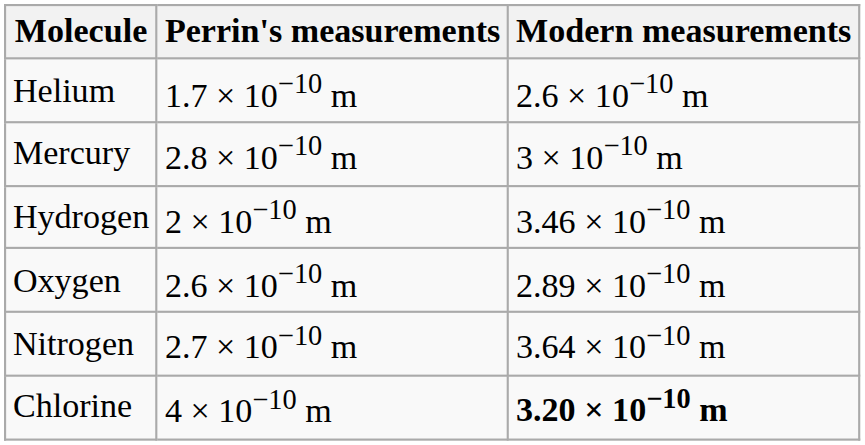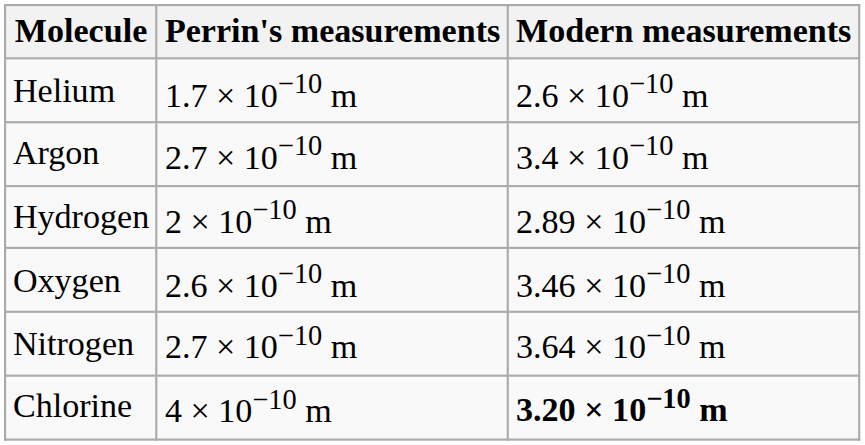+ row: Argon | 2.7 × 10−10 m | 3.4 × 10−10 m
- row: Mercury | 2.8 × 10−10 m | 3 × 10−10 m
Hydrogen | Modern measurements: 3.46 × 10−10 m -> 2.89 × 10−10 m
Oxygen | Modern measurements: 2.89 × 10−10 m -> 3.46 × 10−10 m
